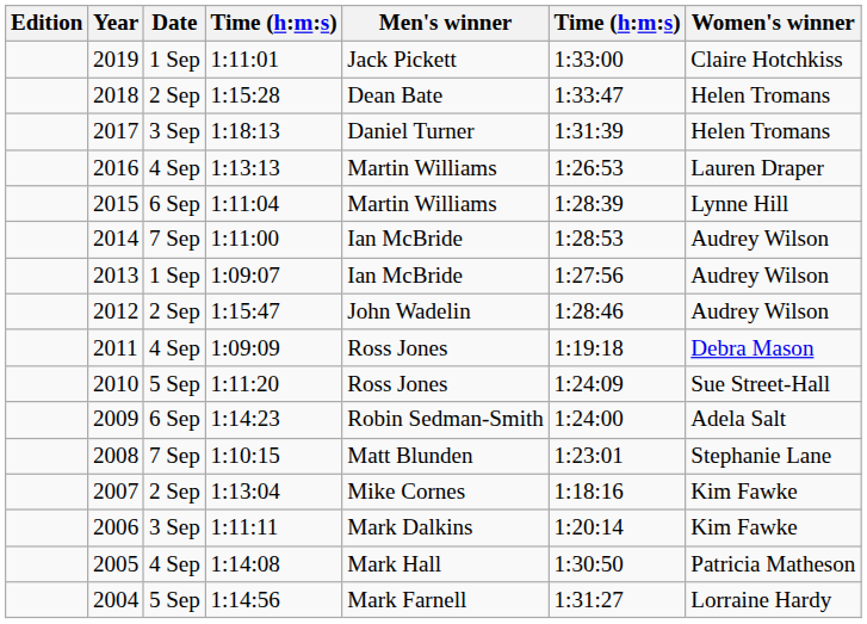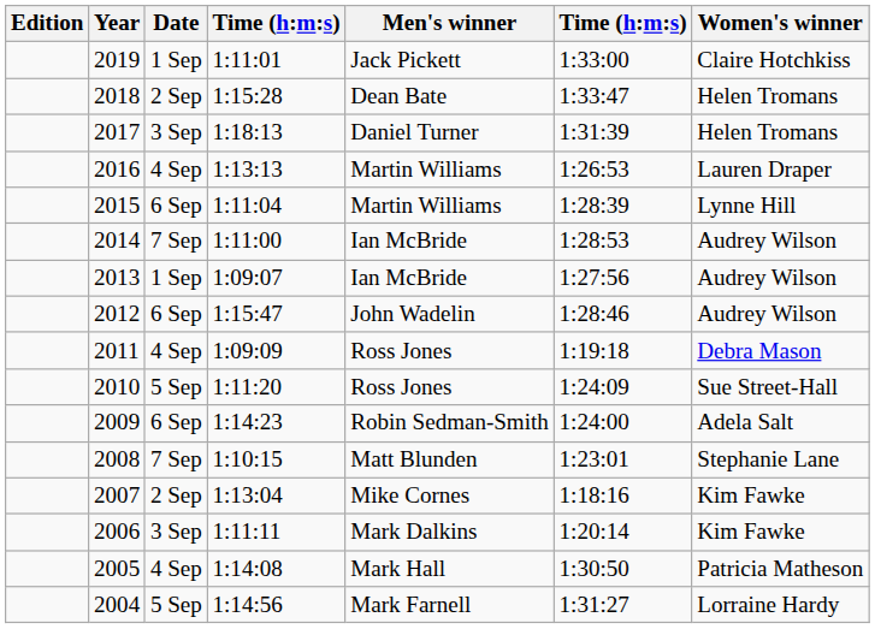2012 | Date: 2 Sep -> 6 Sep
